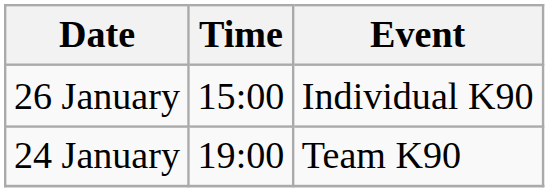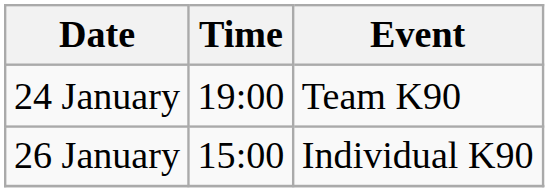rows swapped: 24 January <-> 26 January
